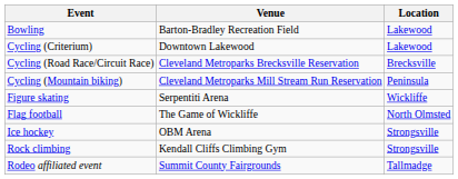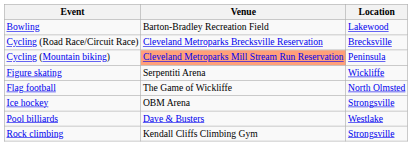- row: Cycling (Criterium) | Downtown Lakewood | Lakewood
Cycling (Mountain biking) | Venue: no background -> lightsalmon background
+ row: Pool billiards | Dave & Busters | Westlake
- row: Rodeo affiliated event | Summit County Fairgrounds | Tallmadge
